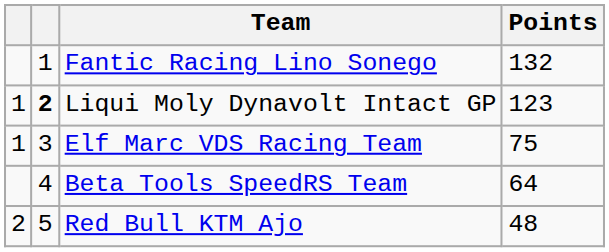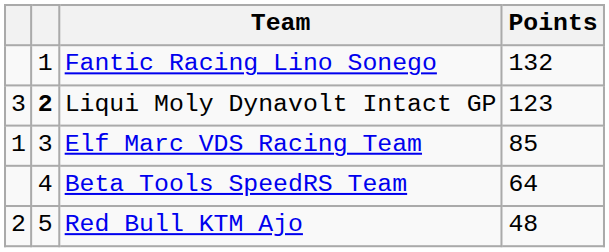Liqui Moly Dynavolt Intact GP | column 1: 1 -> 3
Elf Marc VDS Racing Team | Points: 75 -> 85
